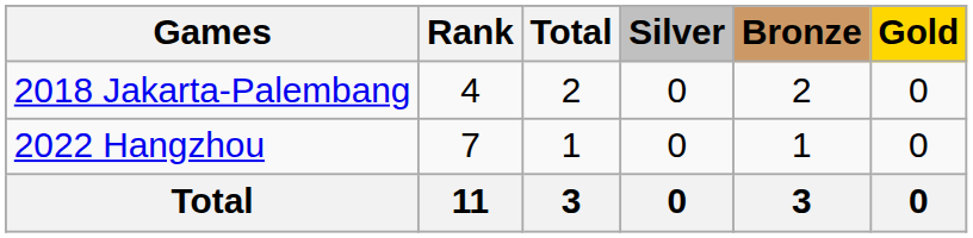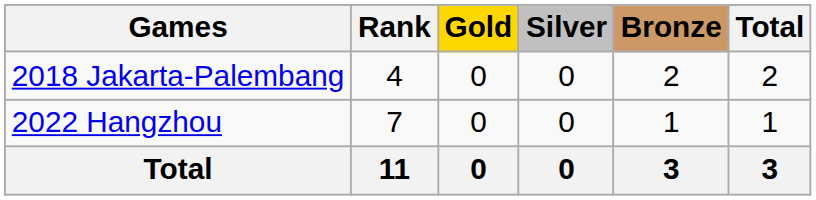columns swapped: Gold <-> Total
